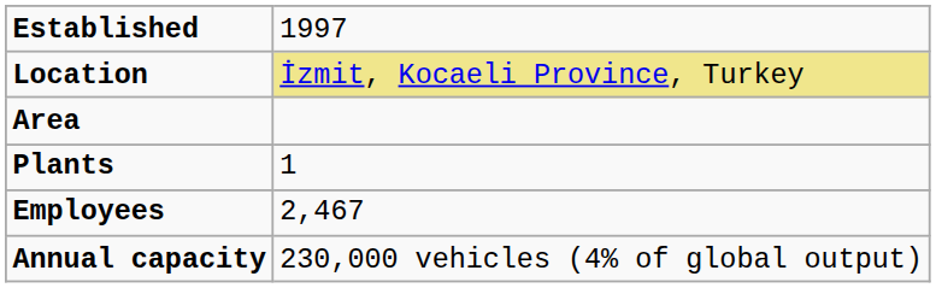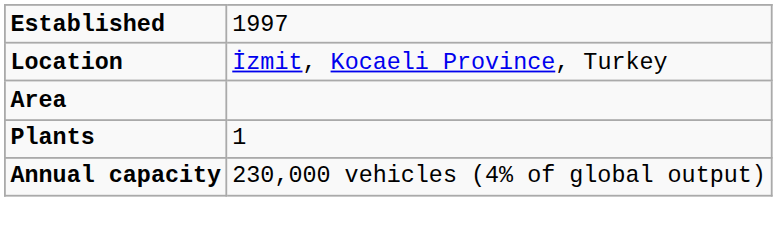Location | column 2: khaki background -> no background
- row: Employees | 2,467
